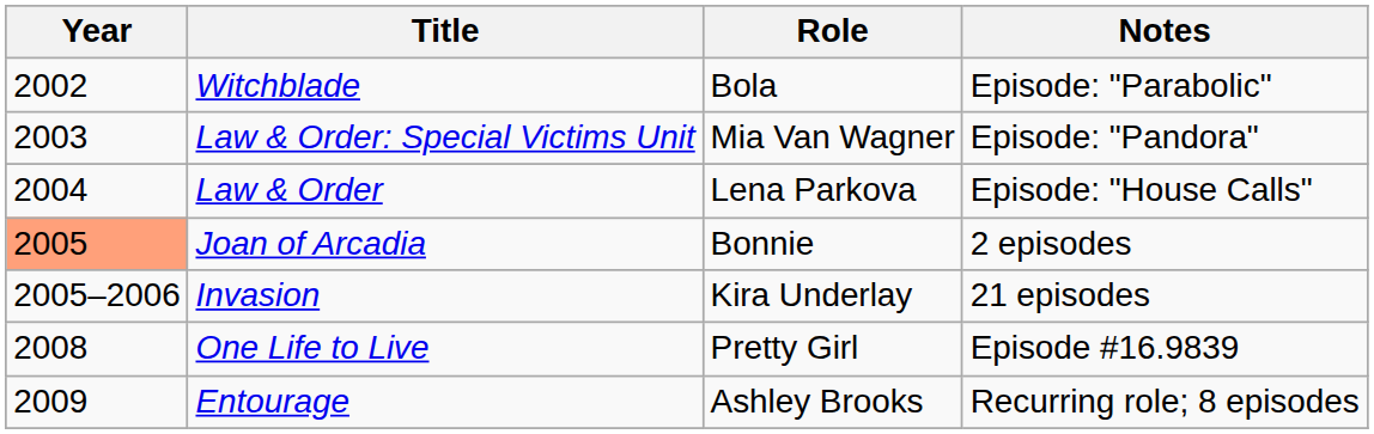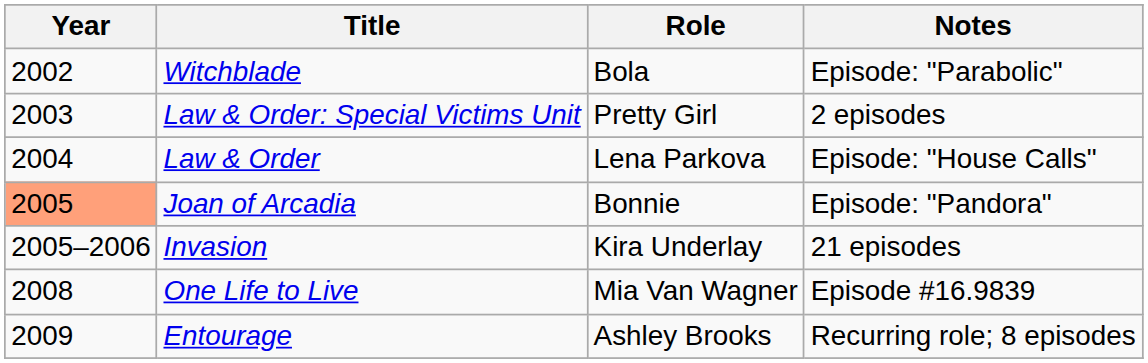Law & Order: Special Victims Unit | Role: Mia Van Wagner -> Pretty Girl
Law & Order: Special Victims Unit | Notes: Episode: "Pandora" -> 2 episodes
Joan of Arcadia | Notes: 2 episodes -> Episode: "Pandora"
One Life to Live | Role: Pretty Girl -> Mia Van Wagner
